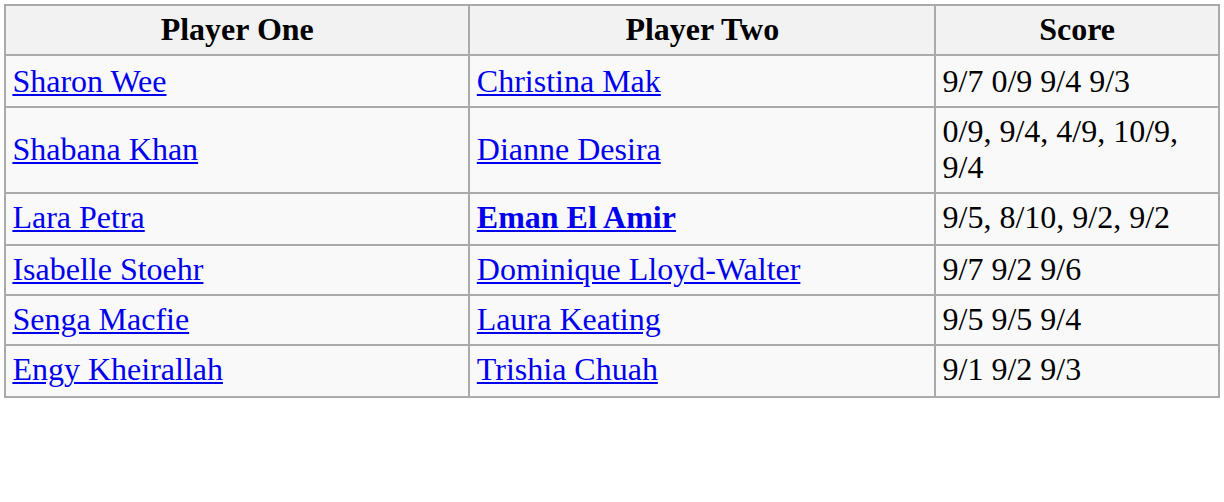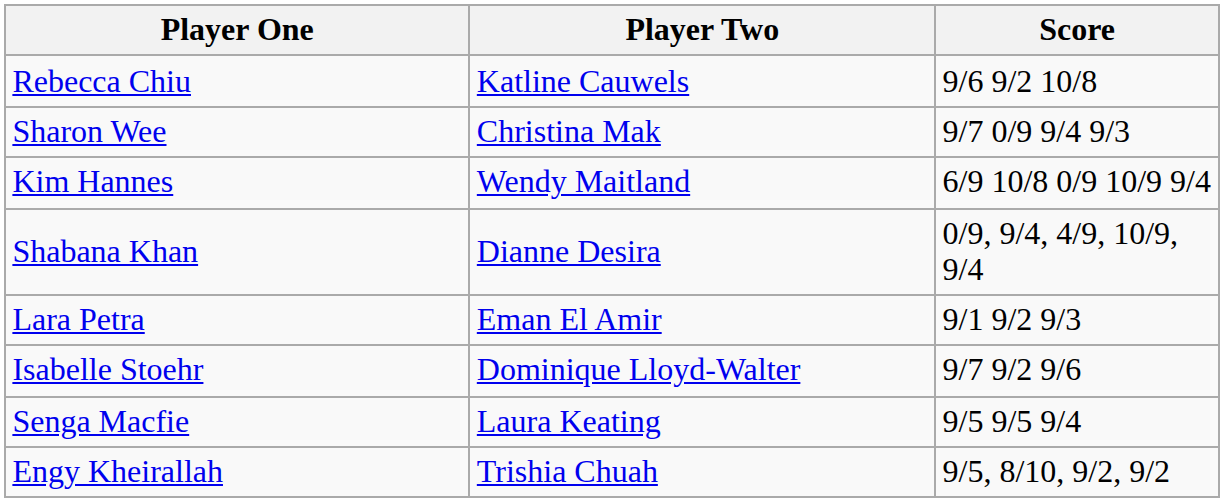+ row: Rebecca Chiu | Katline Cauwels | 9/6 9/2 10/8
+ row: Kim Hannes | Wendy Maitland | 6/9 10/8 0/9 10/9 9/4
Lara Petra | Player Two: bold -> normal
Lara Petra | Score: 9/5, 8/10, 9/2, 9/2 -> 9/1 9/2 9/3
Engy Kheirallah | Score: 9/1 9/2 9/3 -> 9/5, 8/10, 9/2, 9/2
